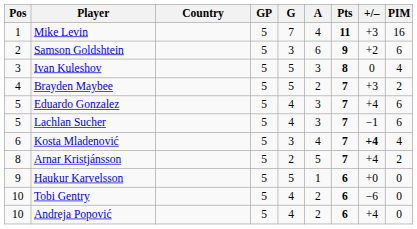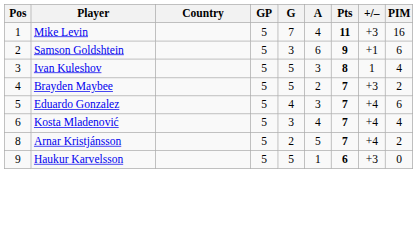Samson Goldshtein | +/–: +2 -> +1
Ivan Kuleshov | +/–: 0 -> 1
- row: 5 | Lachlan Sucher | 5 | 4 | 3 | 7 | −1 | 6
Kosta Mladenović | +/–: bold -> normal
Haukur Karvelsson | +/–: +0 -> +3
- row: 10 | Tobi Gentry | 5 | 4 | 2 | 6 | −6 | 0
- row: 10 | Andreja Popović | 5 | 4 | 2 | 6 | +4 | 0
